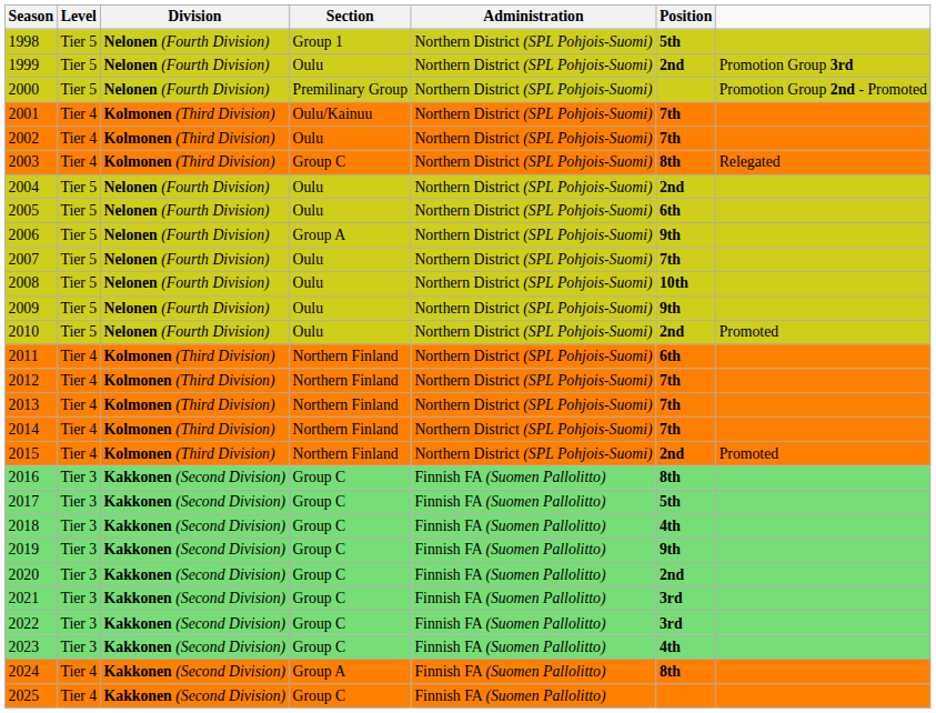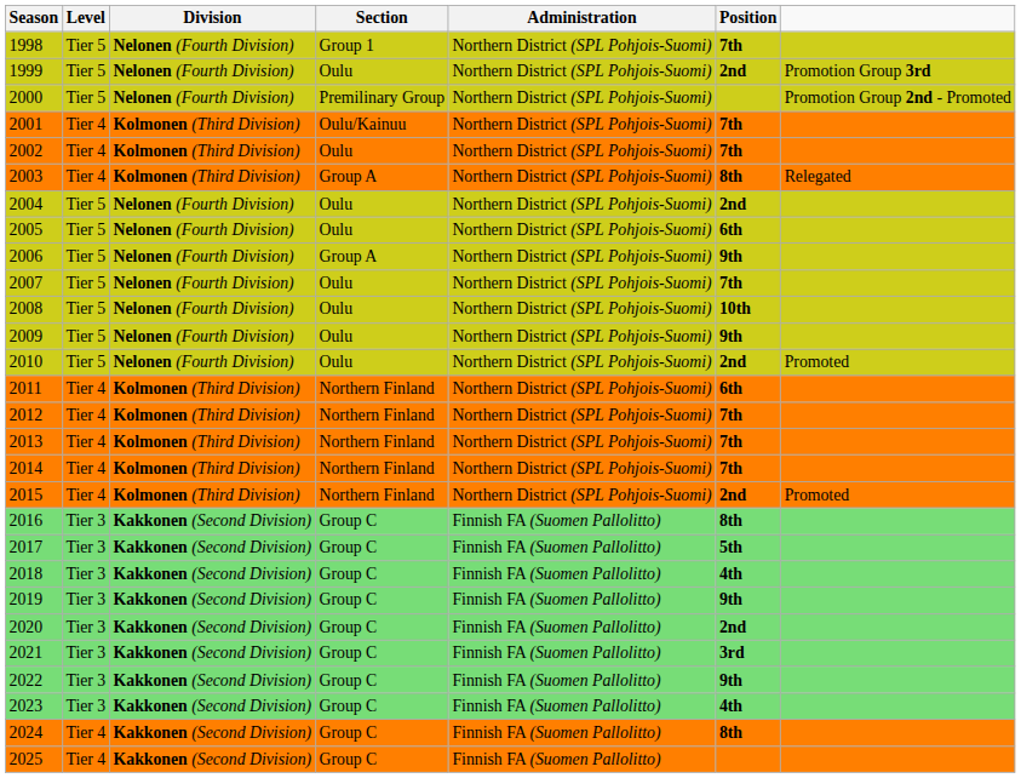1998 | Position: 5th -> 7th
2003 | Section: Group C -> Group A
2022 | Position: 3rd -> 9th
2024 | Section: Group A -> Group C
